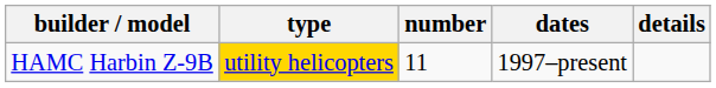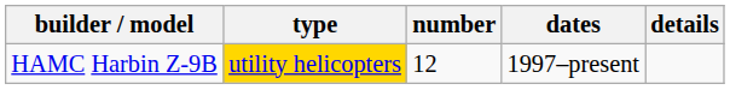HAMC Harbin Z-9B | number: 11 -> 12
